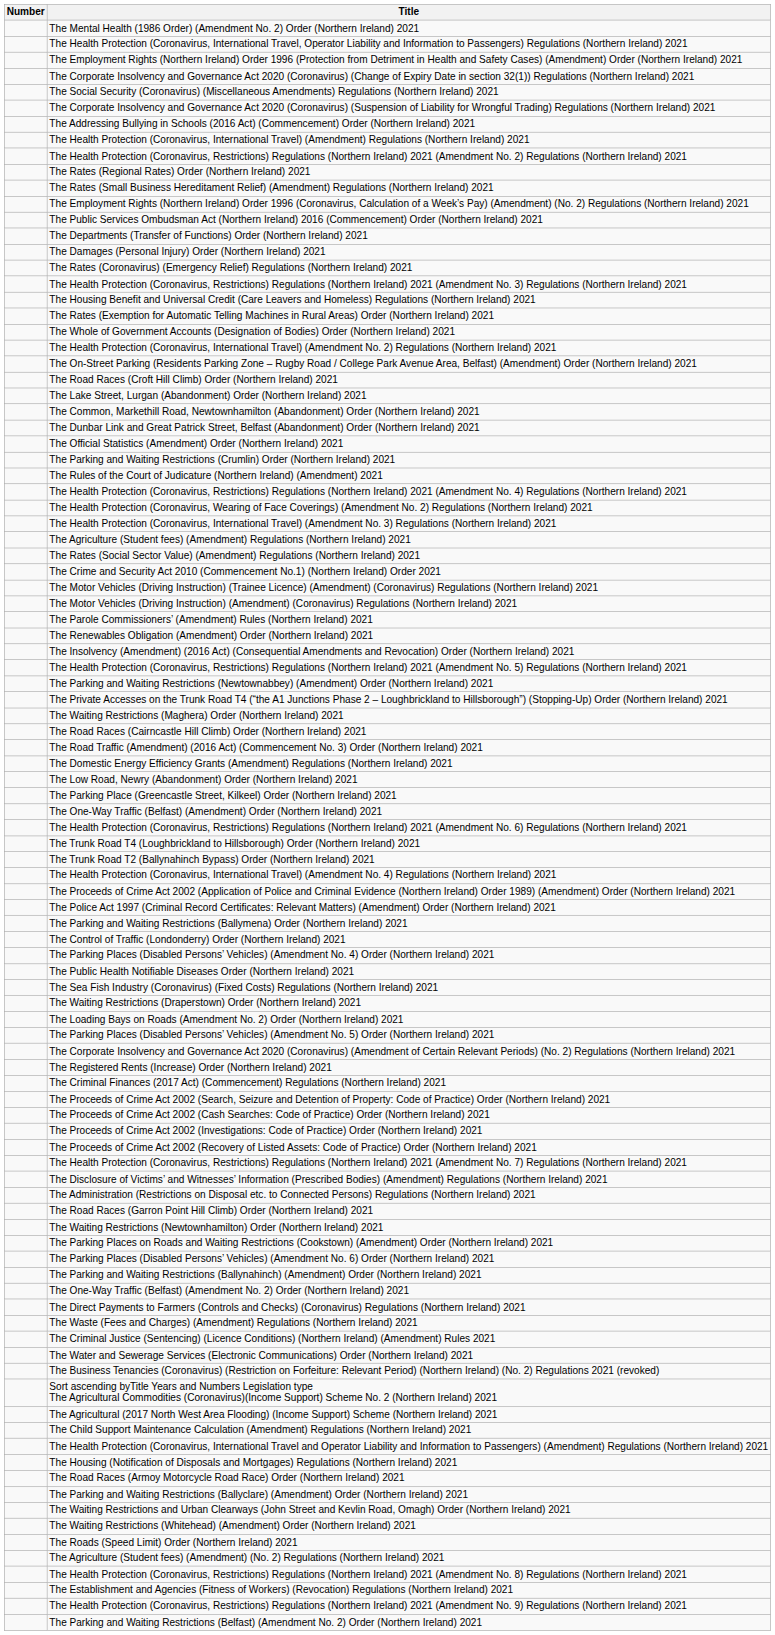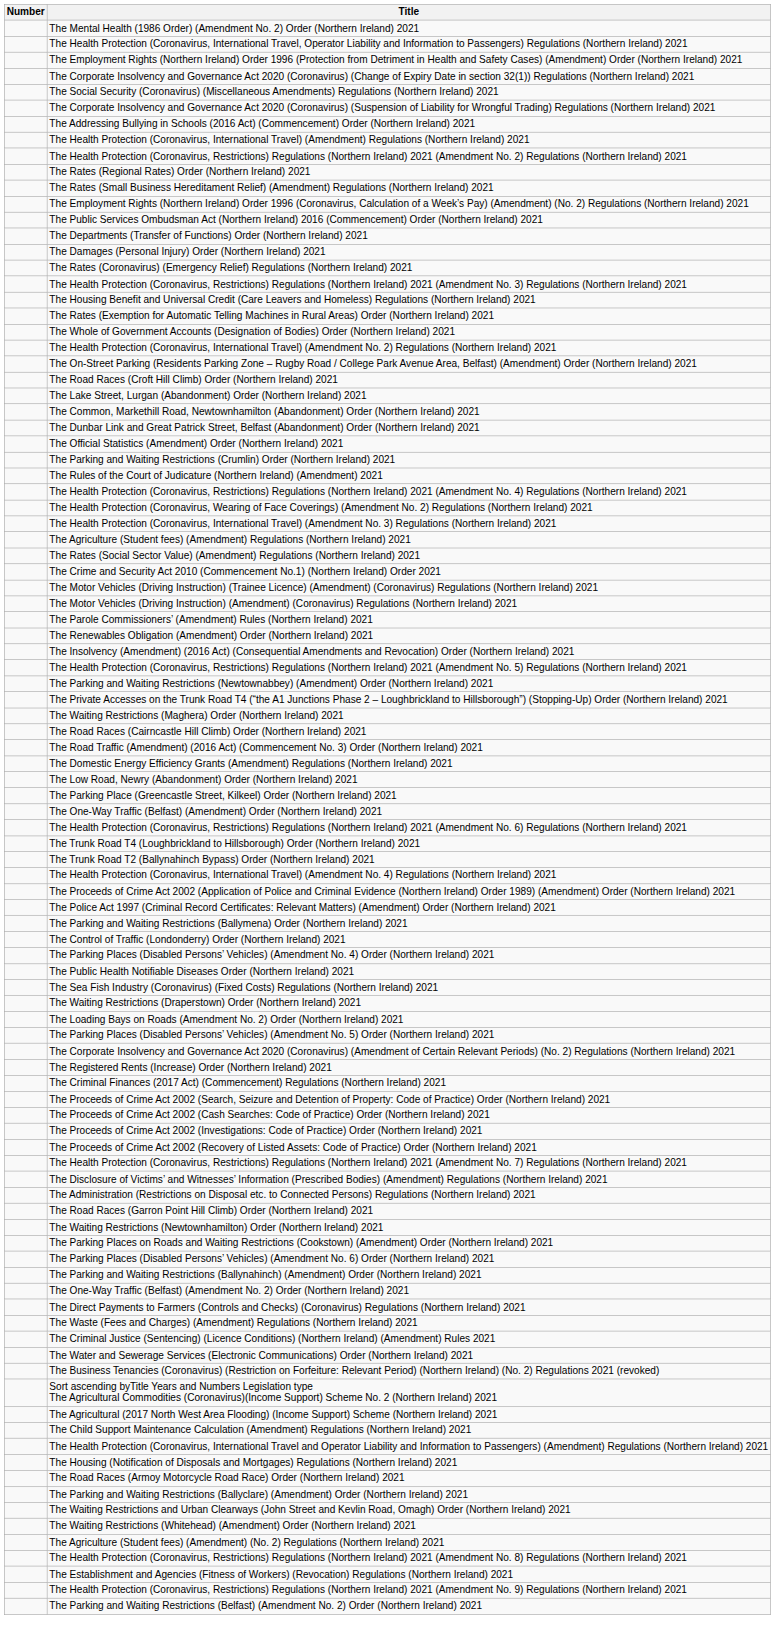- row: The Roads (Speed Limit) Order (Northern Ireland) 2021
